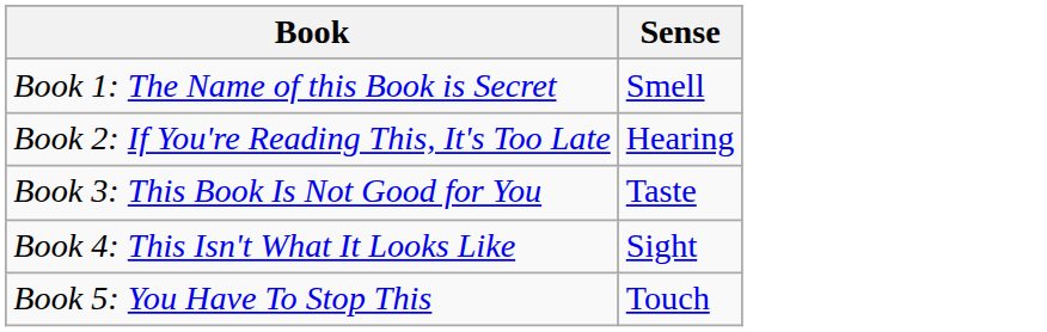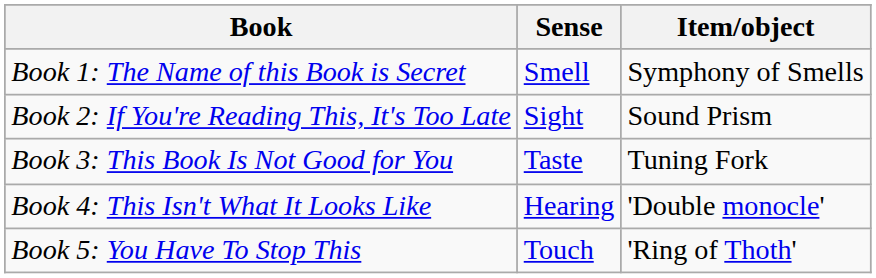+ column: Item/object | Symphony of Smells | Sound Prism | Tuning Fork | 'Double monocle' | 'Ring of Thoth'
Book 2: If You're Reading This, It's Too Late | Sense: Hearing -> Sight
Book 4: This Isn't What It Looks Like | Sense: Sight -> Hearing
